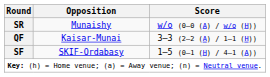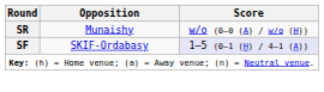- row: QF | Kaisar-Munai | 3–3 (2–2 (A) / 1–1 (H))
SF | Score: no background -> lavender background
